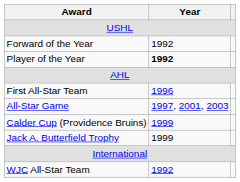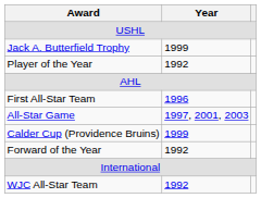rows swapped: Forward of the Year <-> Jack A. Butterfield Trophy
Player of the Year | Year: bold -> normal
